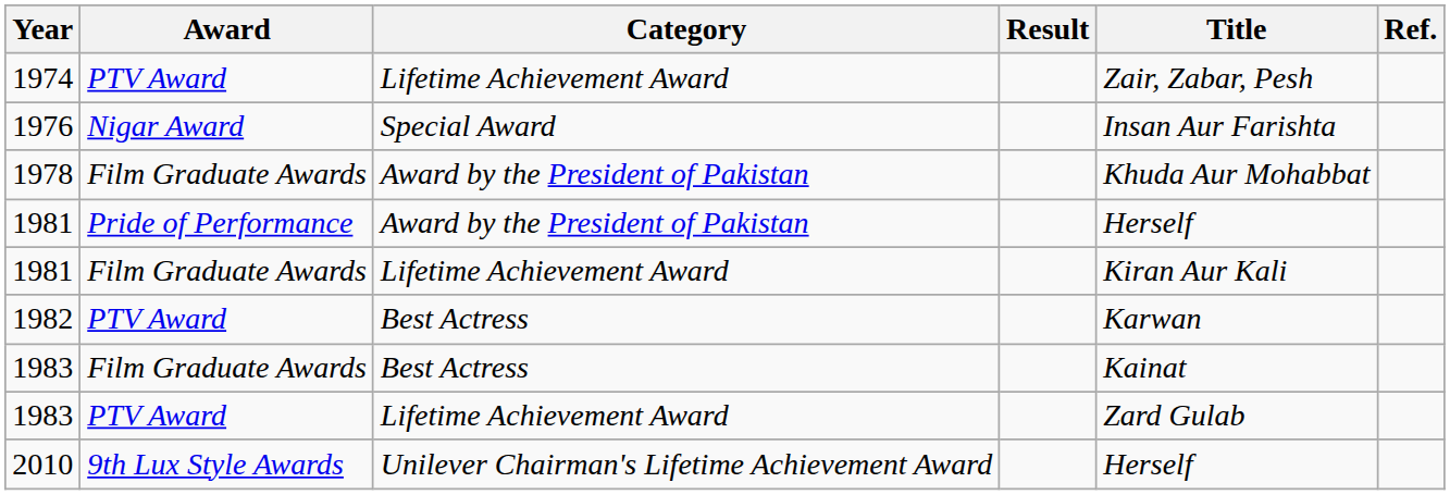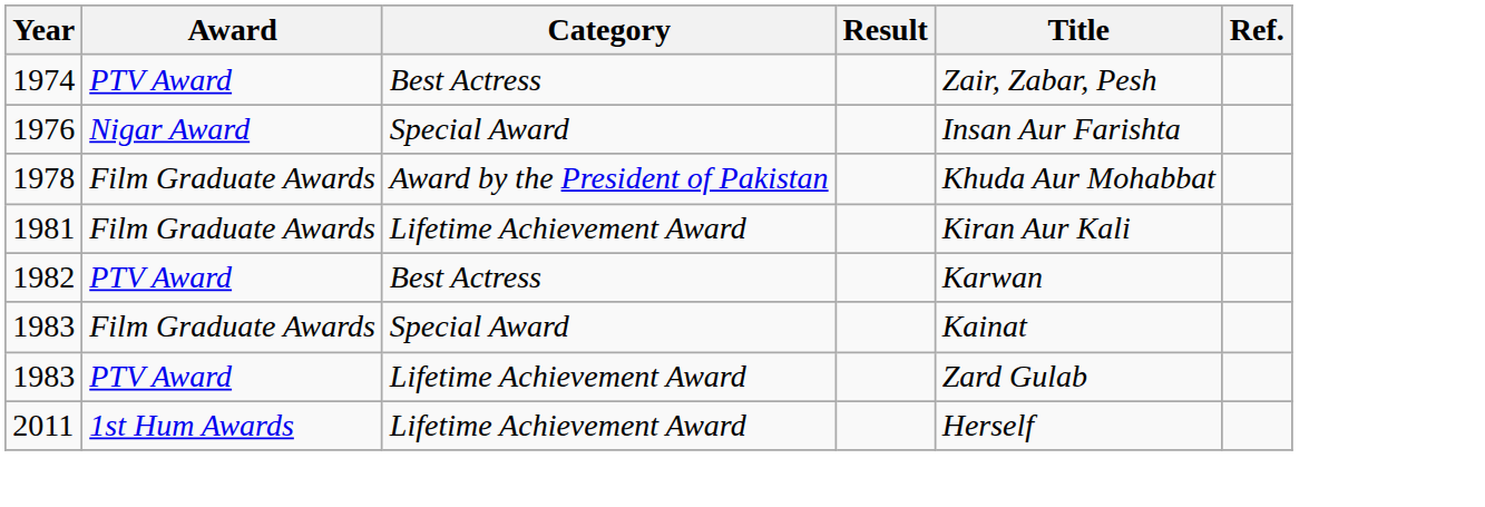1974 | Category: Lifetime Achievement Award -> Best Actress
- row: 1981 | Pride of Performance | Award by the President of Pakistan | Herself
1983 / Film Graduate Awards | Category: Best Actress -> Special Award
- row: 2010 | 9th Lux Style Awards | Unilever Chairman's Lifetime Achievement Award | Herself
+ row: 2011 | 1st Hum Awards | Lifetime Achievement Award | Herself
